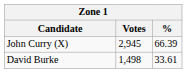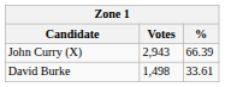John Curry (X) | Votes: 2,945 -> 2,943
